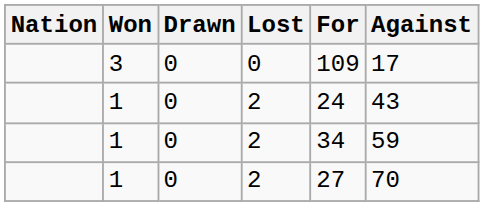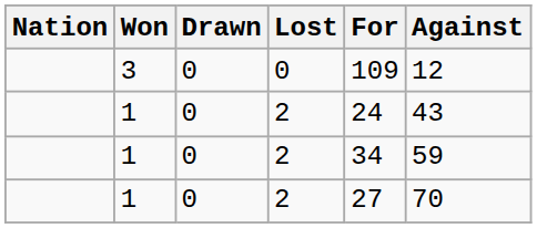3 | Against: 17 -> 12
